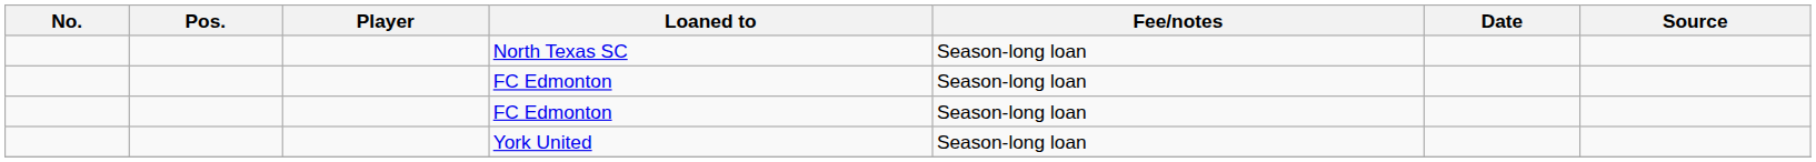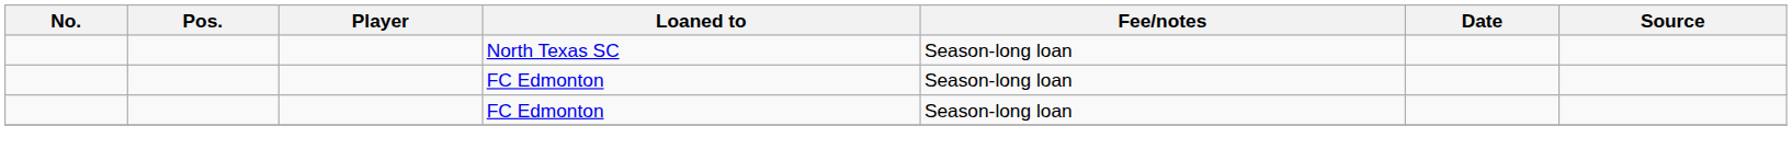- row: York United | Season-long loan
